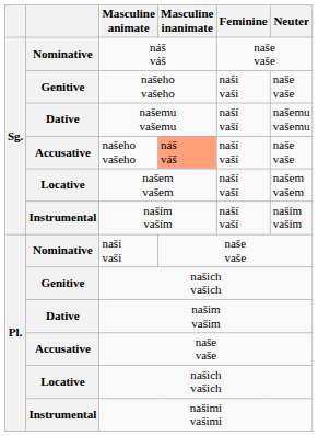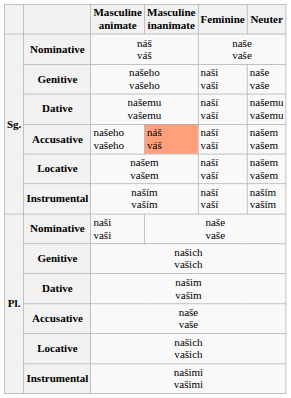Accusative / našeho vašeho | Neuter: naše vaše -> našem vašem
